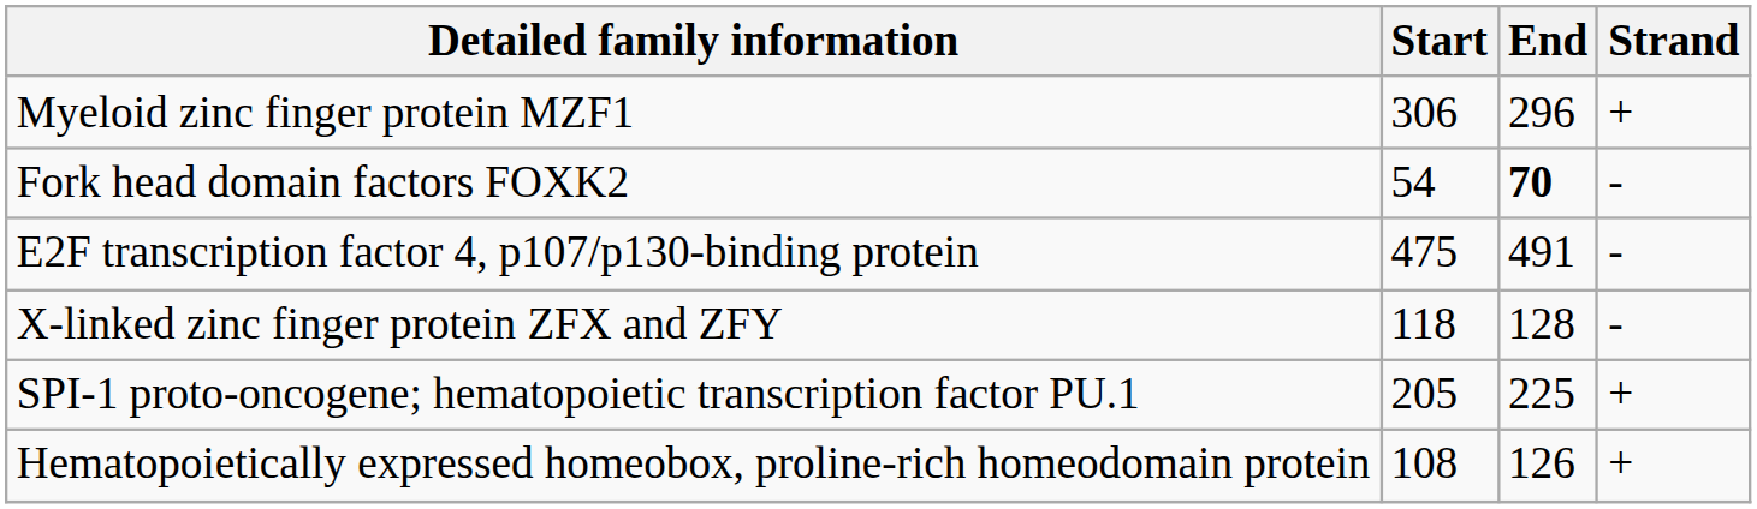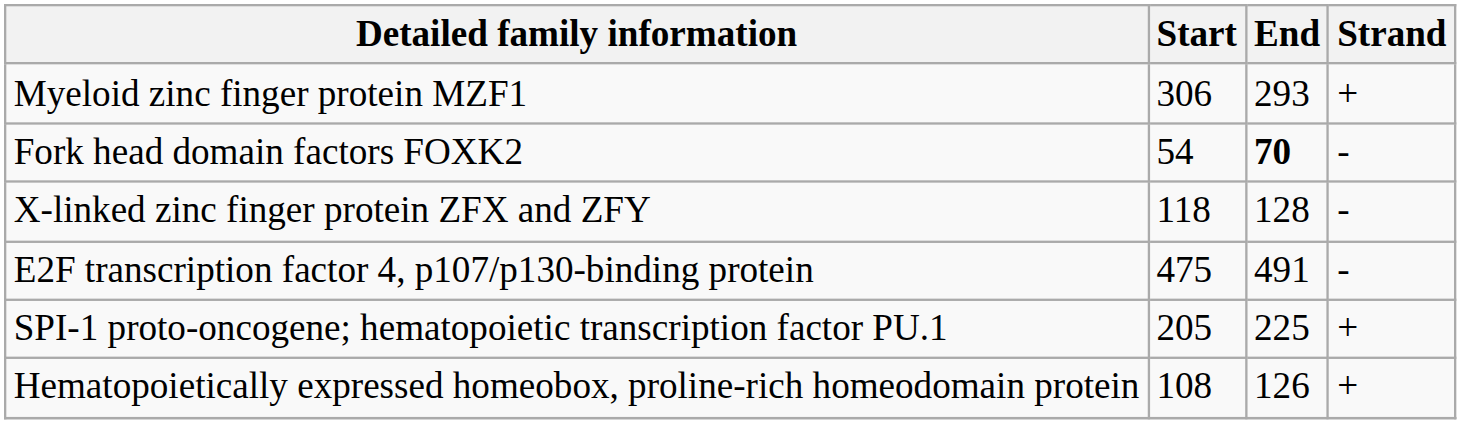Myeloid zinc finger protein MZF1 | End: 296 -> 293
rows swapped: X-linked zinc finger protein ZFX and ZFY <-> E2F transcription factor 4, p107/p130-binding protein
